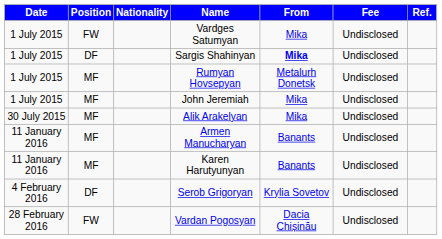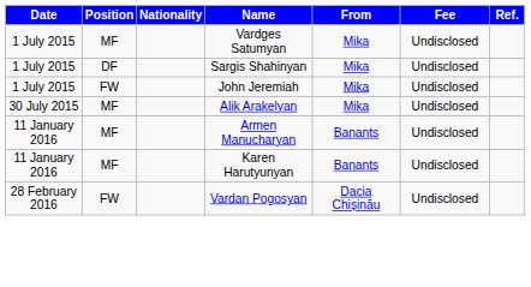Vardges Satumyan | Position: FW -> MF
Sargis Shahinyan | From: bold -> normal
- row: 1 July 2015 | MF | Rumyan Hovsepyan | Metalurh Donetsk | Undisclosed
John Jeremiah | Position: MF -> FW
- row: 4 February 2016 | DF | Serob Grigoryan | Krylia Sovetov | Undisclosed
